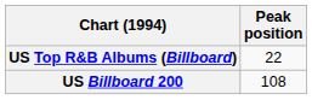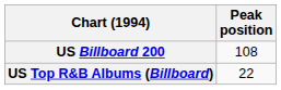rows swapped: US Billboard 200 <-> US Top R&B Albums (Billboard)
